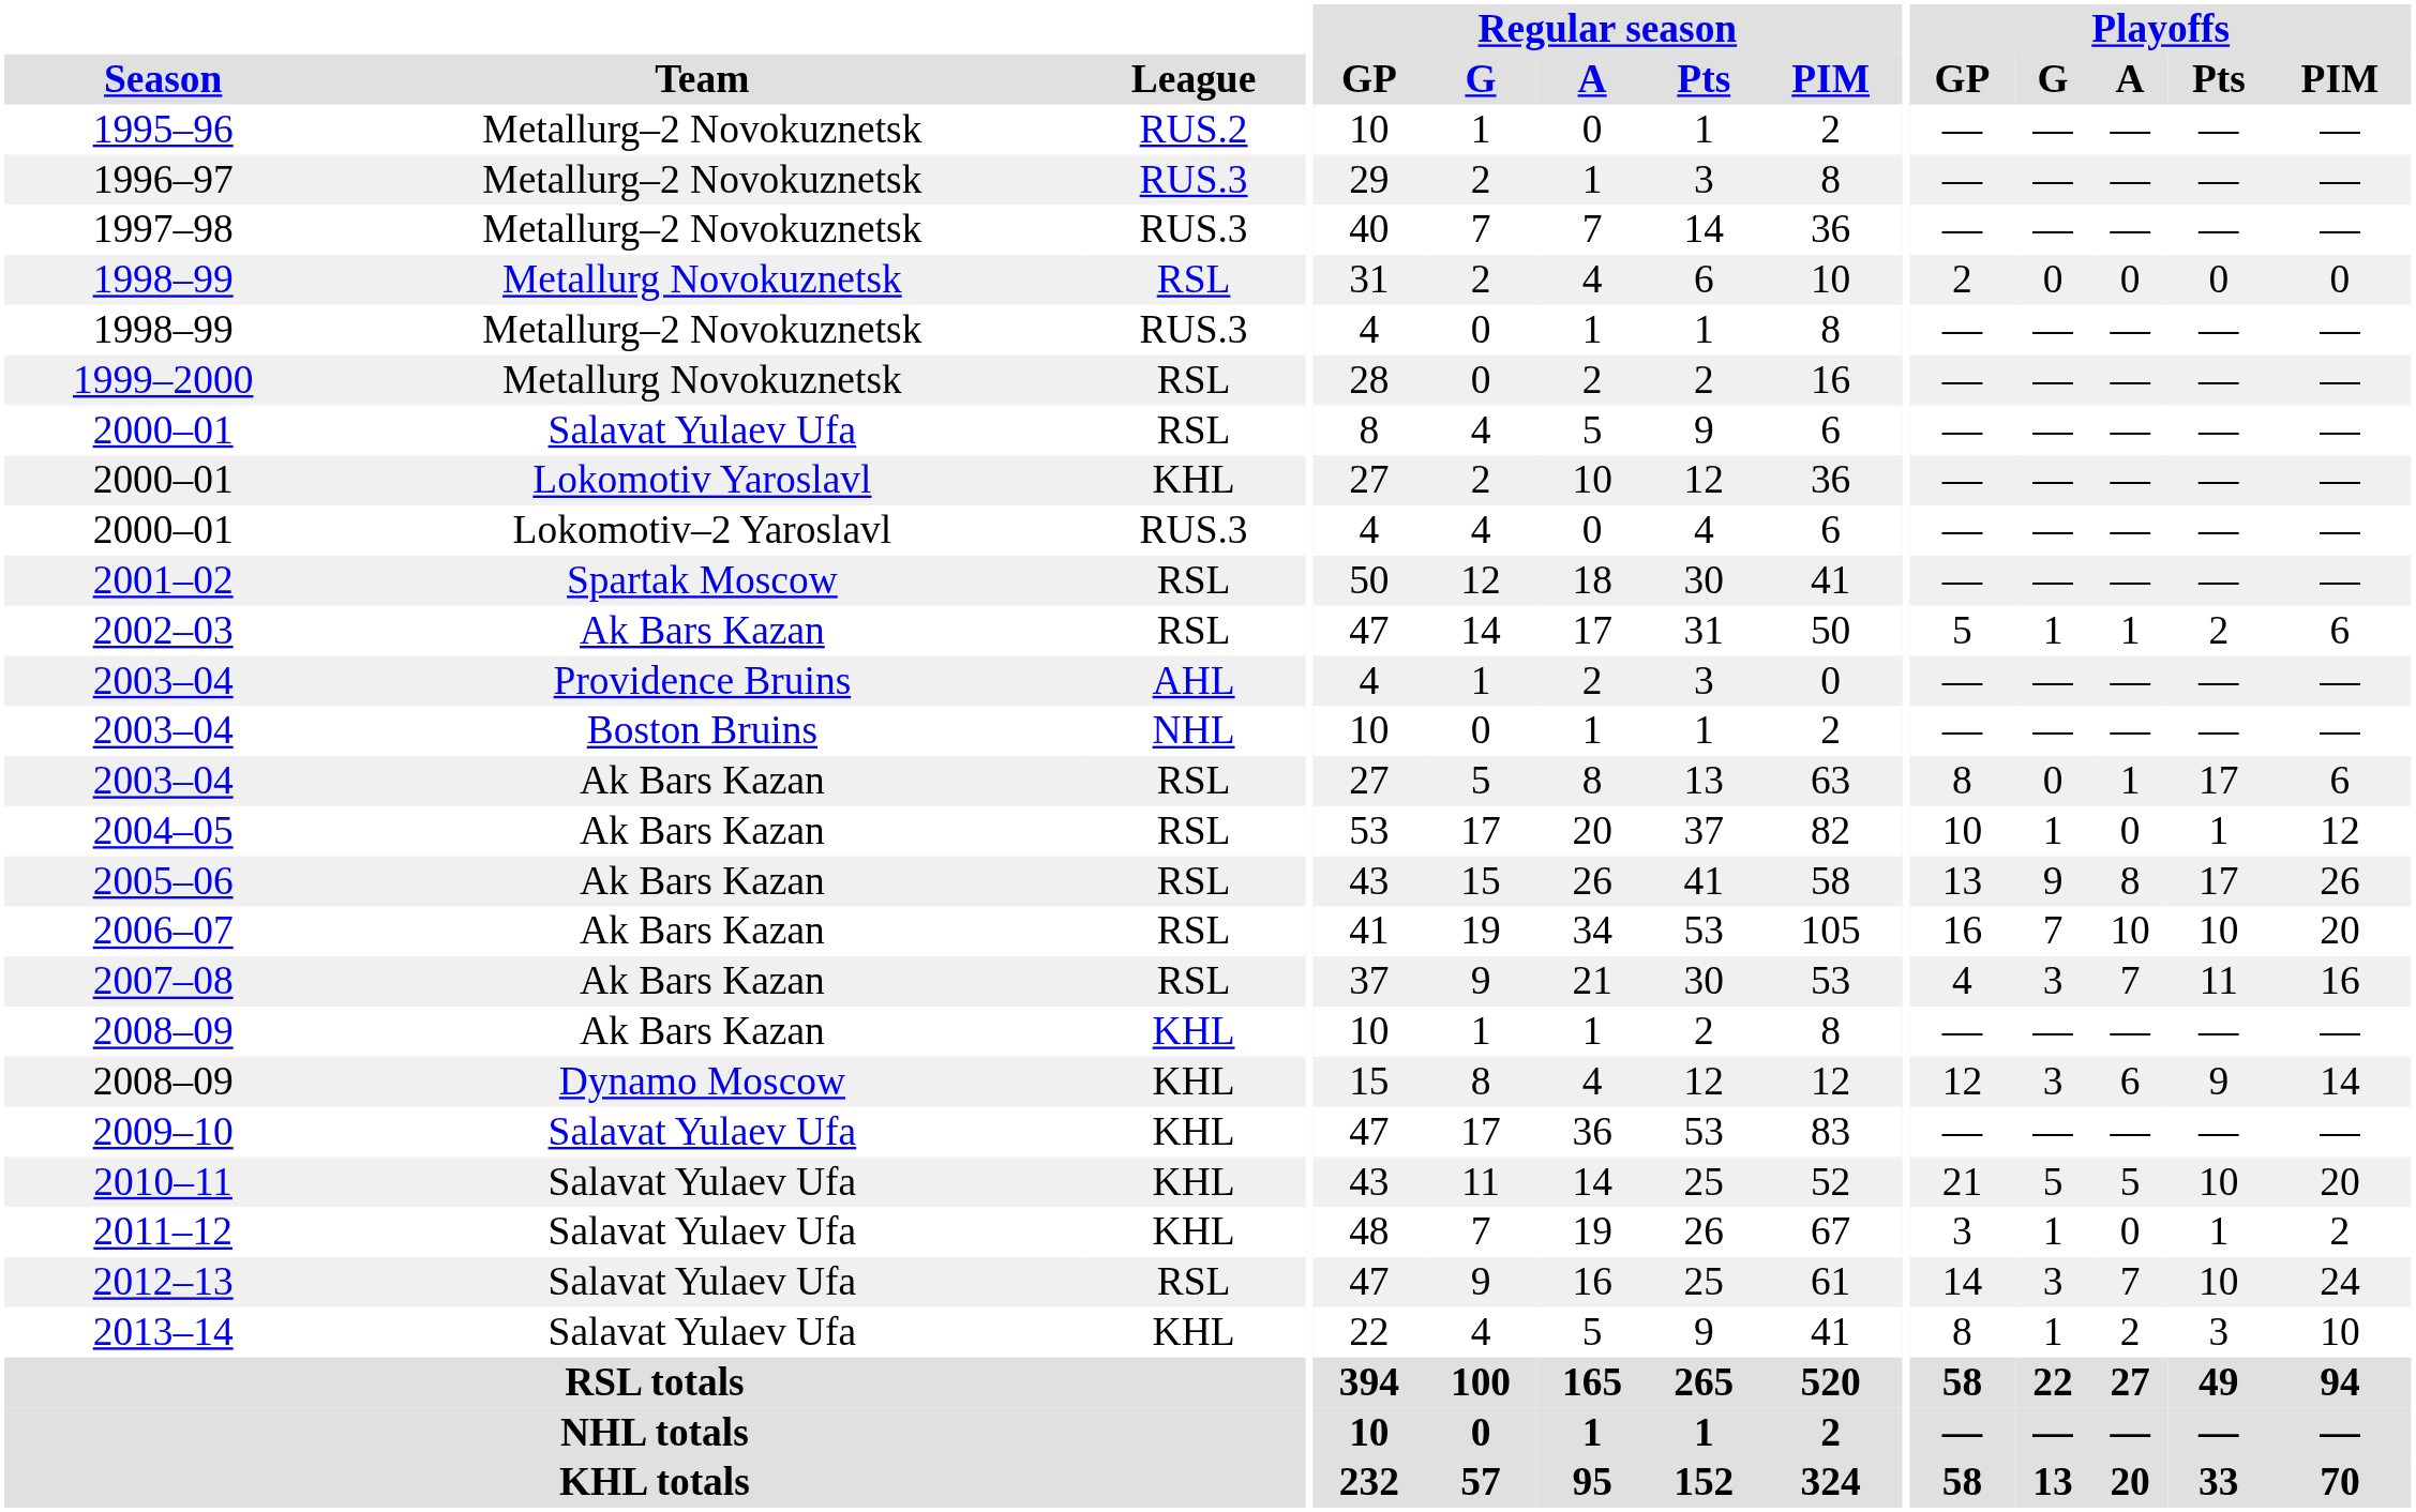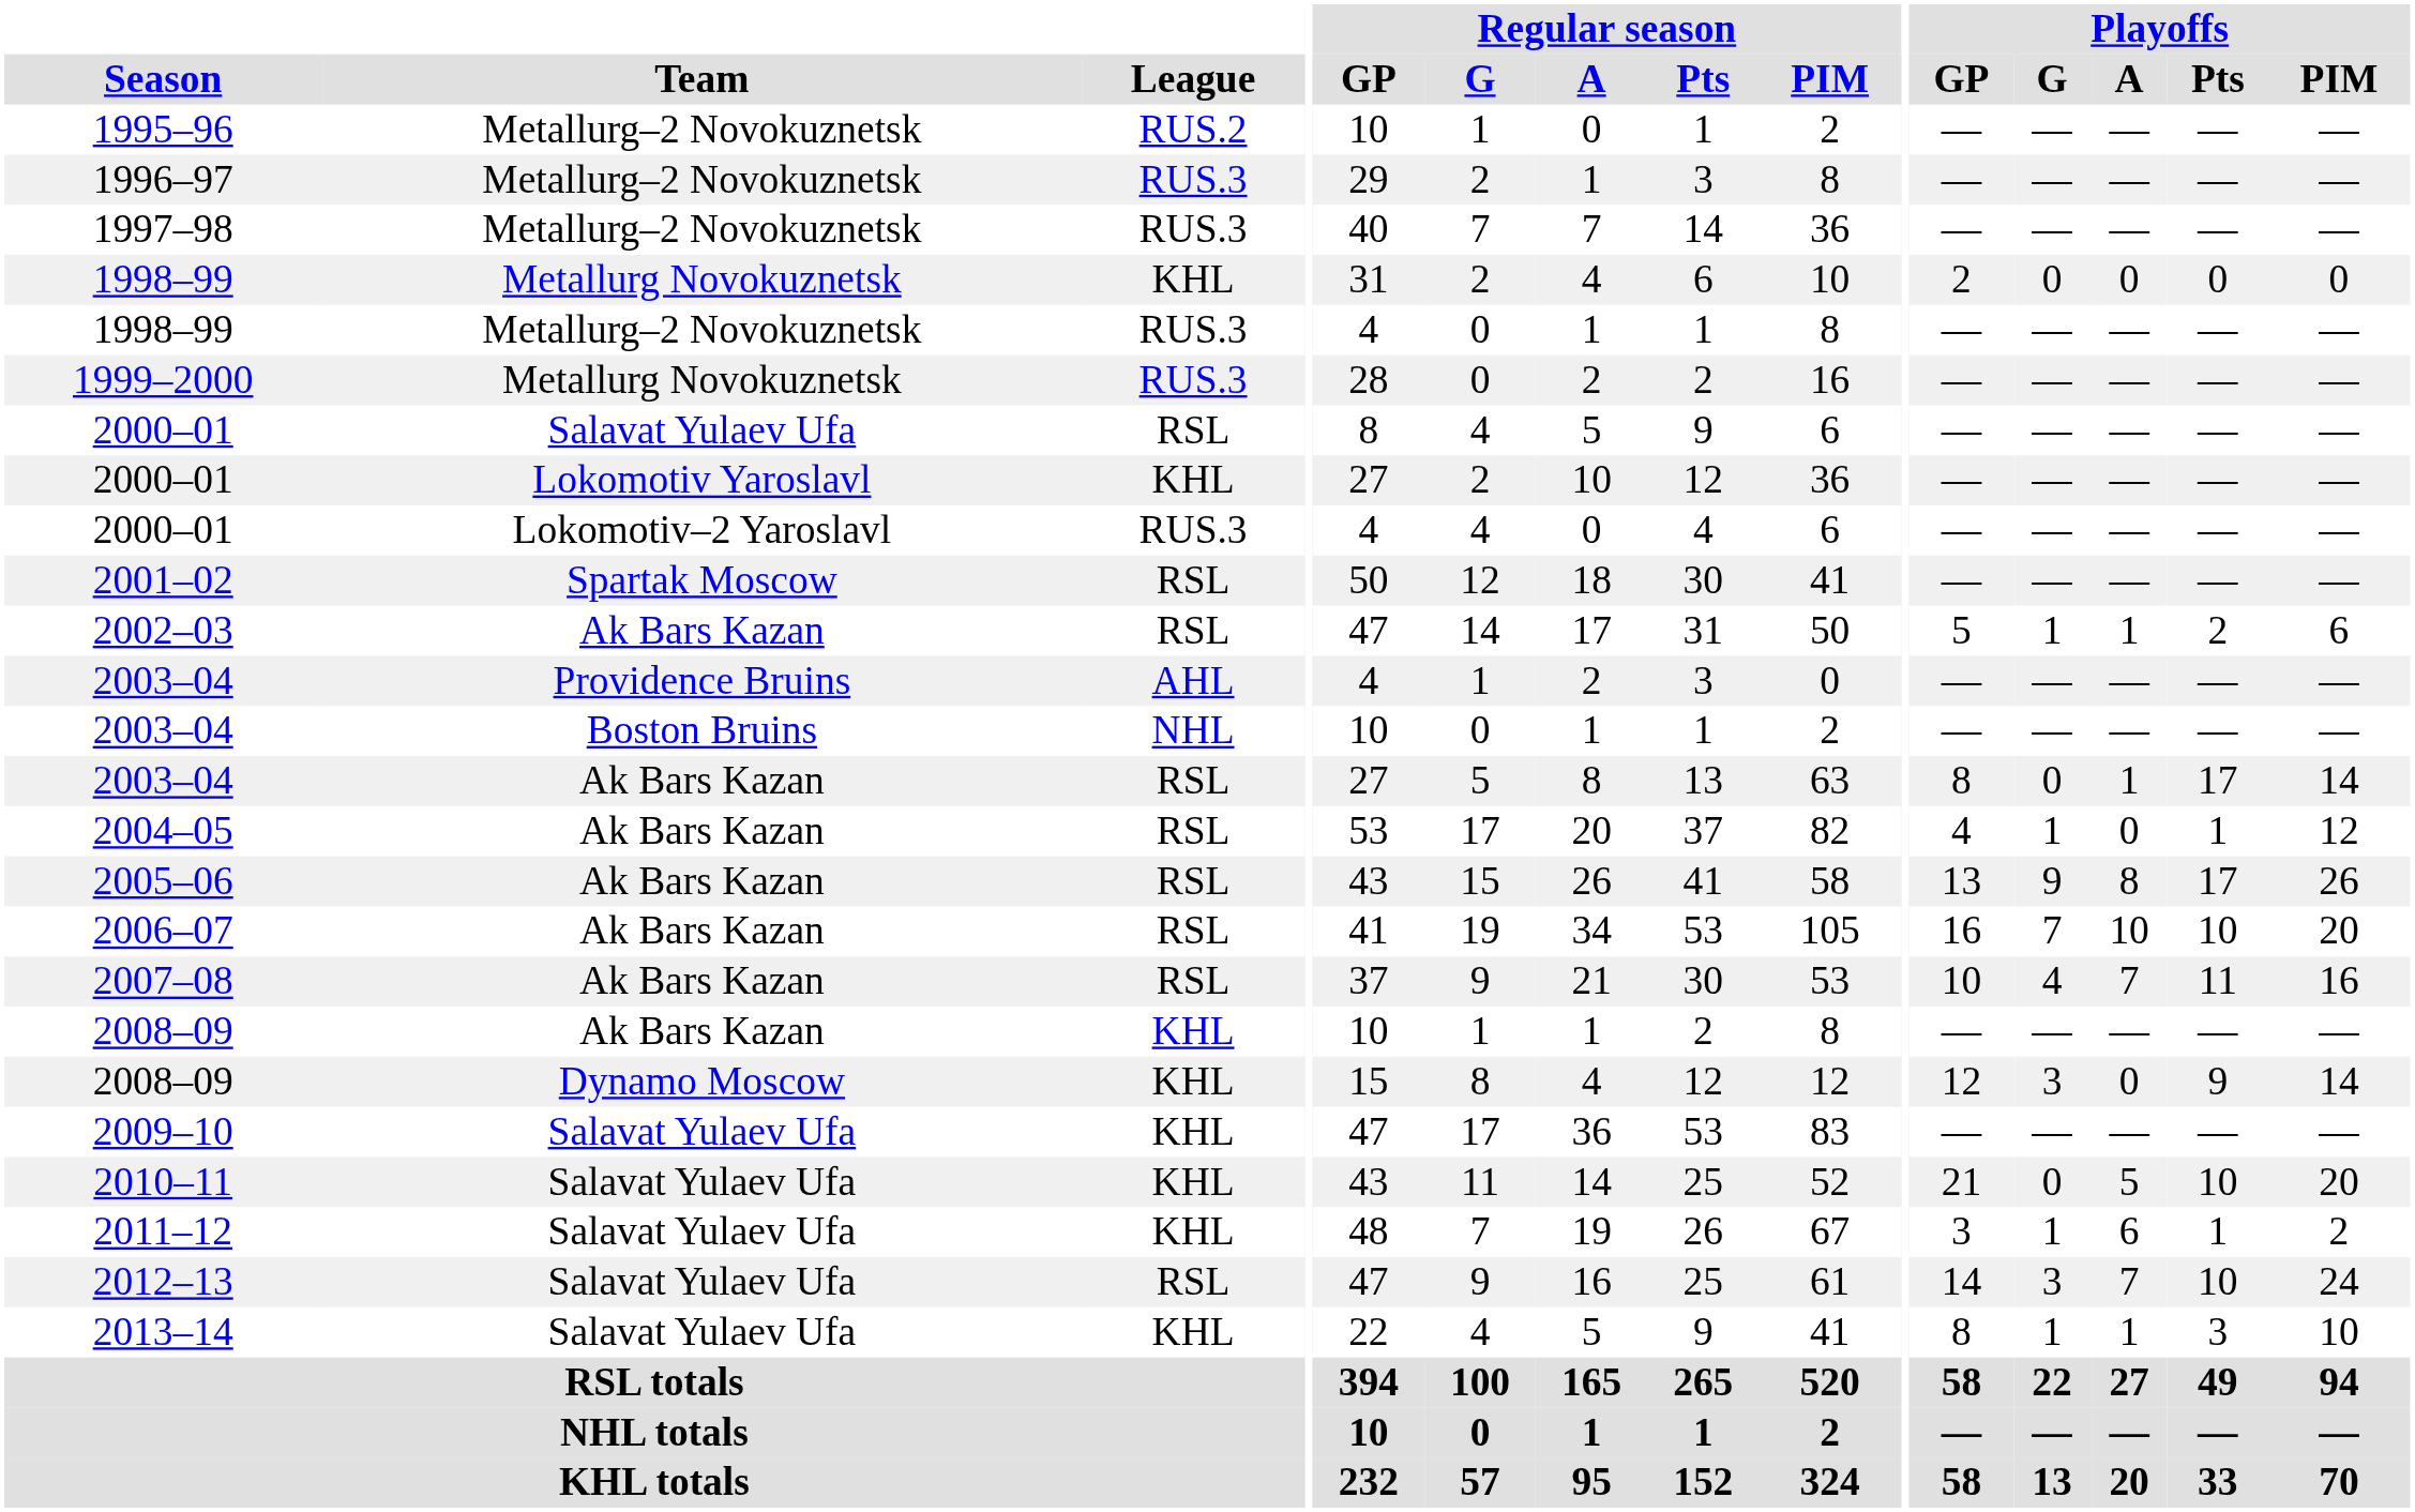1998–99 / Metallurg Novokuznetsk | League: RSL -> KHL
1999–2000 | League: RSL -> RUS.3
2003–04 / Ak Bars Kazan | Playoffs / PIM: 6 -> 14
2004–05 | Playoffs / GP: 10 -> 4
2007–08 | Playoffs / GP: 4 -> 10
2007–08 | Playoffs / G: 3 -> 4
2008–09 / Dynamo Moscow | Playoffs / A: 6 -> 0
2010–11 | Playoffs / G: 5 -> 0
2011–12 | Playoffs / A: 0 -> 6
2013–14 | Playoffs / A: 2 -> 1
